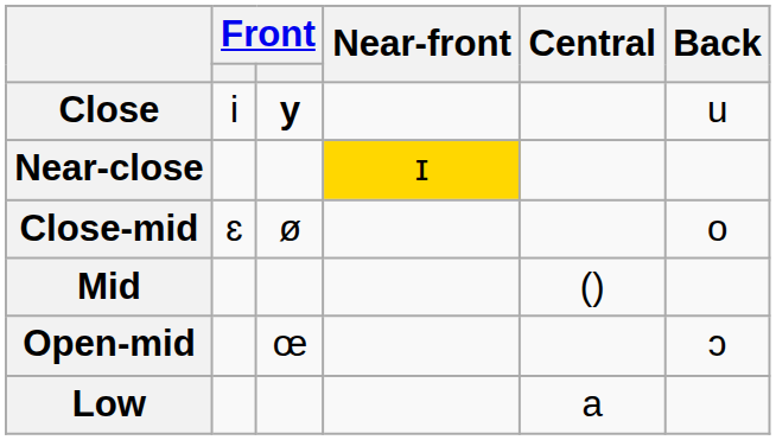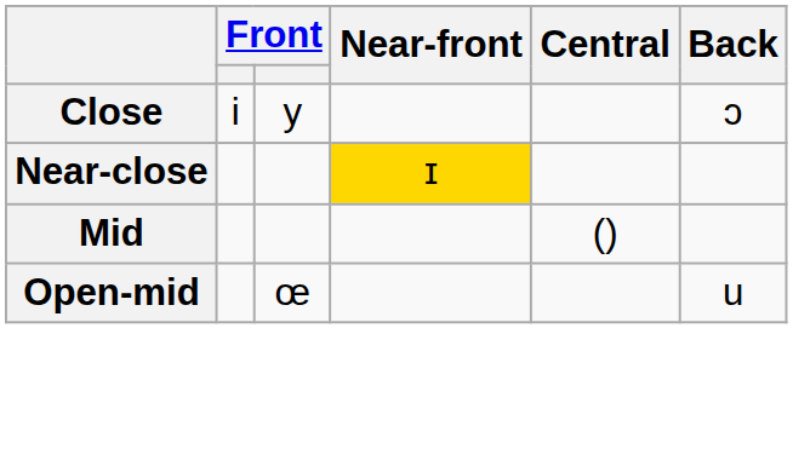Close | column 3: bold -> normal
Close | Back: u -> ɔ
- row: Close-mid | ɛ | ø | o
Open-mid | Back: ɔ -> u
- row: Low | a
